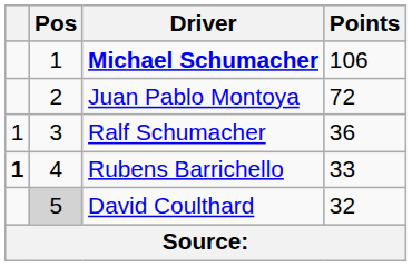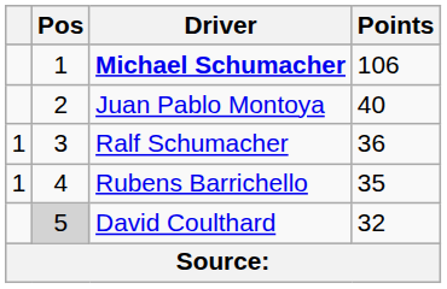Juan Pablo Montoya | Points: 72 -> 40
Rubens Barrichello | column 1: bold -> normal
Rubens Barrichello | Points: 33 -> 35
